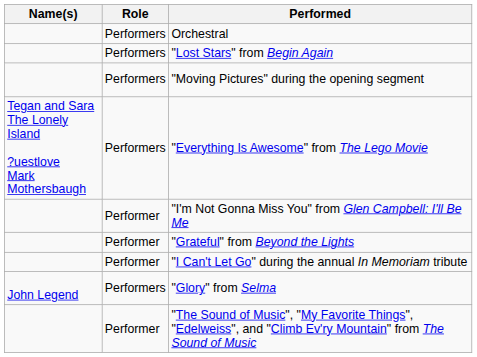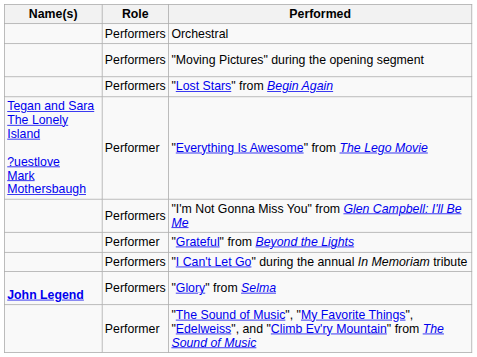rows swapped: "Moving Pictures" during the opening segment <-> "Lost Stars" from Begin Again
"Everything Is Awesome" from The Lego Movie | Role: Performers -> Performer
"I'm Not Gonna Miss You" from Glen Campbell: I'll Be Me | Role: Performer -> Performers
"I Can't Let Go" during the annual In Memoriam tribute | Role: Performer -> Performers
"Glory" from Selma | Name(s): normal -> bold
